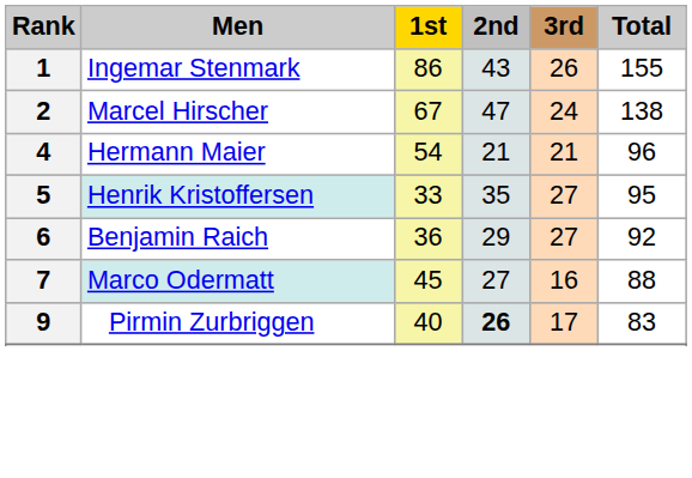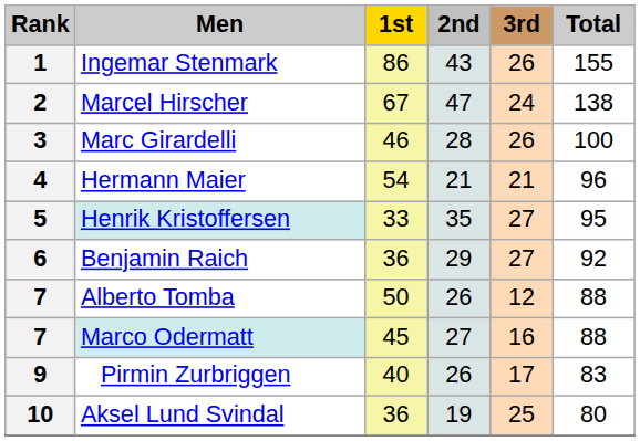+ row: 3 | Marc Girardelli | 46 | 28 | 26 | 100
+ row: 7 | Alberto Tomba | 50 | 26 | 12 | 88
9 | 2nd: bold -> normal
+ row: 10 | Aksel Lund Svindal | 36 | 19 | 25 | 80
